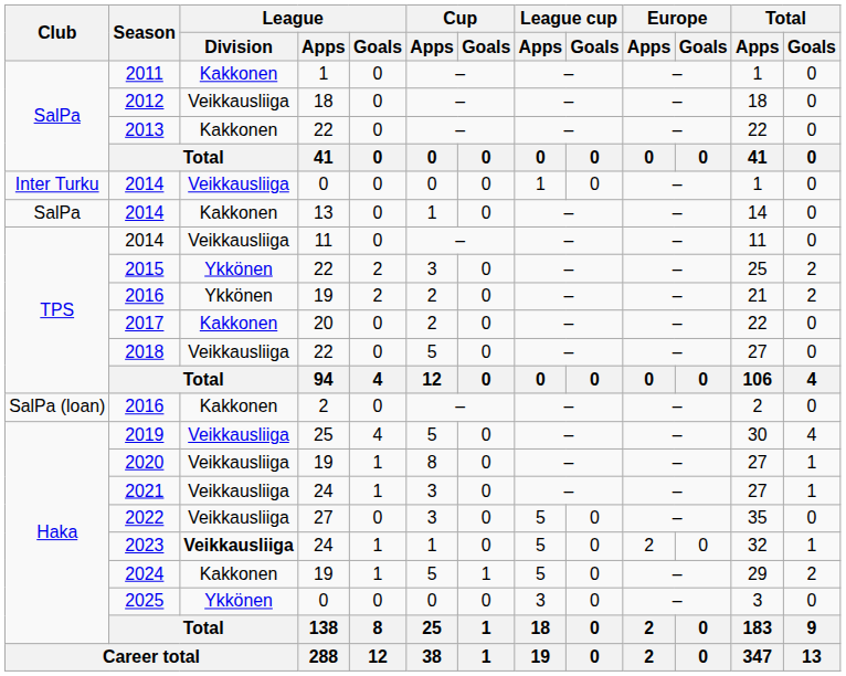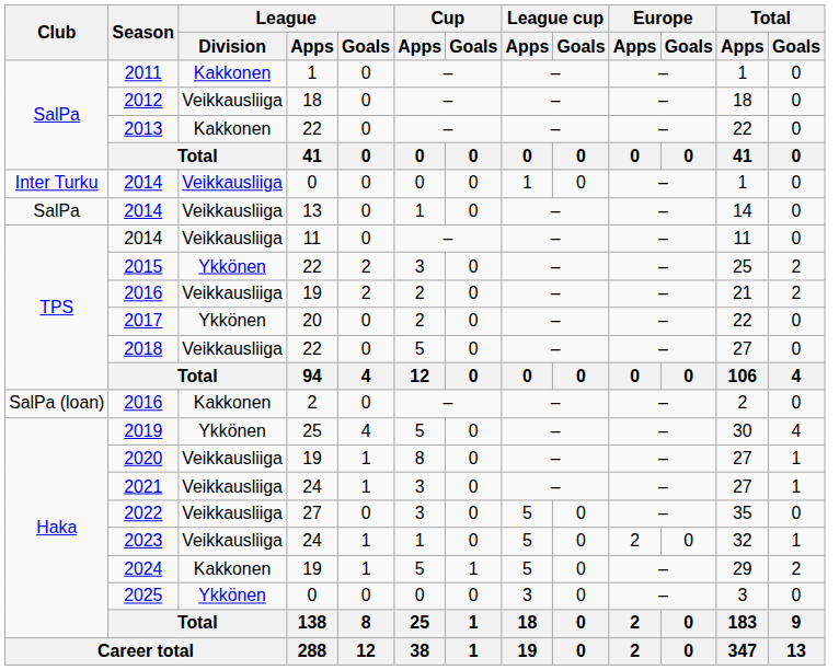2014 / 13 | League / Division: Kakkonen -> Veikkausliiga
2016 / 19 | League / Division: Ykkönen -> Veikkausliiga
2017 | League / Division: Kakkonen -> Ykkönen
2019 | League / Division: Veikkausliiga -> Ykkönen
2023 | League / Division: bold -> normal
